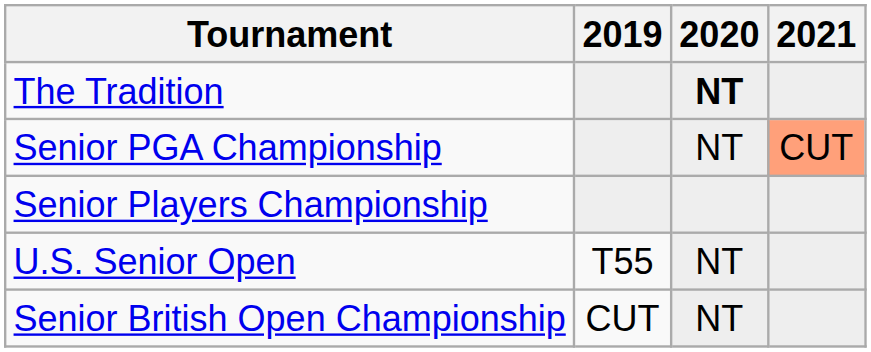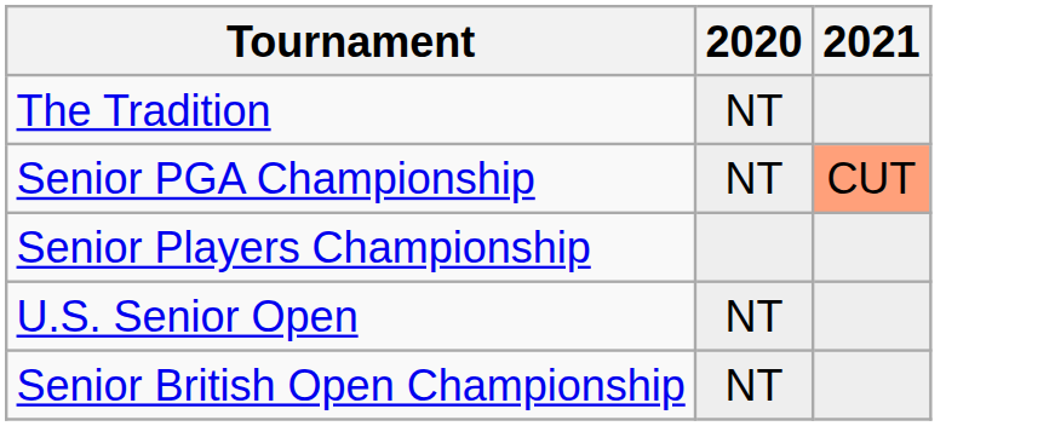- column: 2019 | T55 | CUT
The Tradition | 2020: bold -> normal
